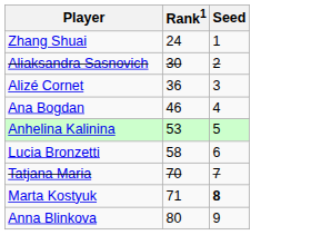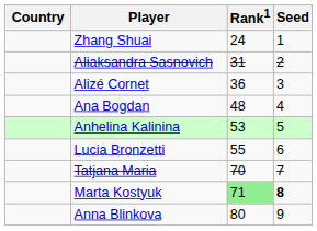+ column: Country
Aliaksandra Sasnovich | Rank1: 30 -> 31
Ana Bogdan | Rank1: 46 -> 48
Lucia Bronzetti | Rank1: 58 -> 55
Marta Kostyuk | Rank1: no background -> lightgreen background
